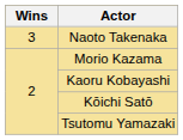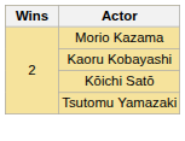- row: 3 | Naoto Takenaka
